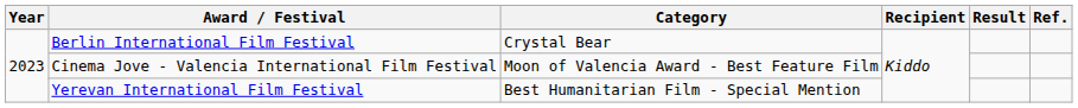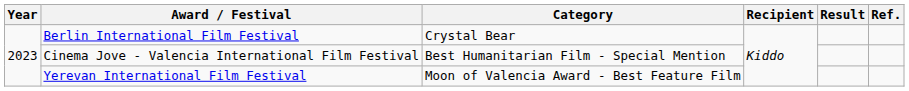Cinema Jove - Valencia International Film Festival | Category: Moon of Valencia Award - Best Feature Film -> Best Humanitarian Film - Special Mention
Yerevan International Film Festival | Category: Best Humanitarian Film - Special Mention -> Moon of Valencia Award - Best Feature Film
